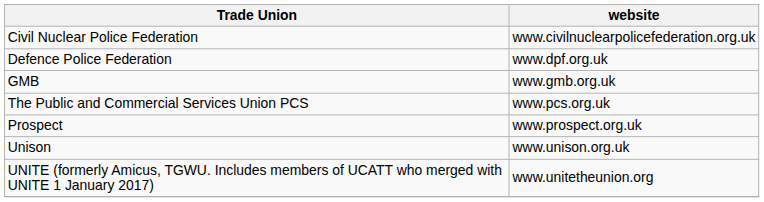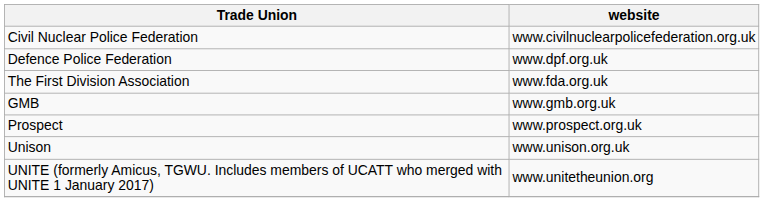+ row: The First Division Association | www.fda.org.uk
- row: The Public and Commercial Services Union PCS | www.pcs.org.uk
